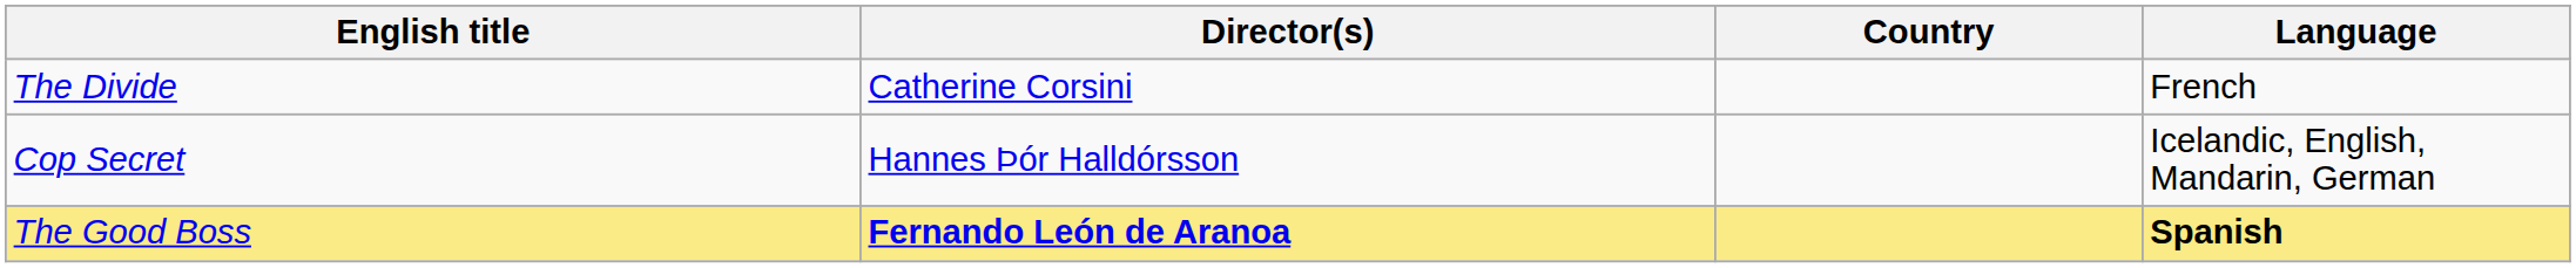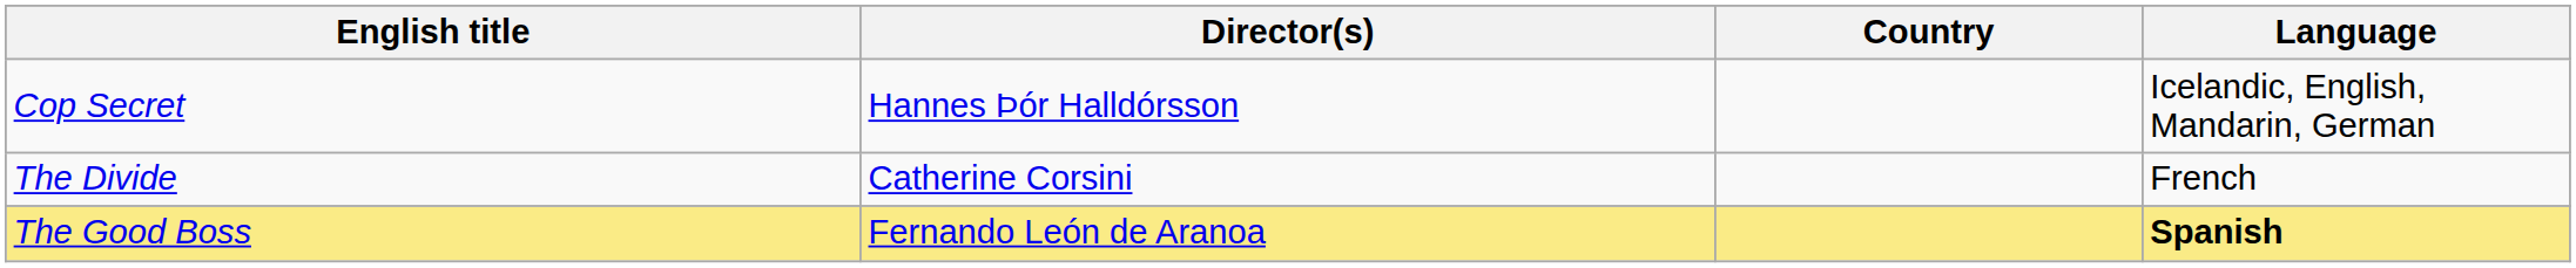rows swapped: Cop Secret <-> The Divide
The Good Boss | Director(s): bold -> normal
